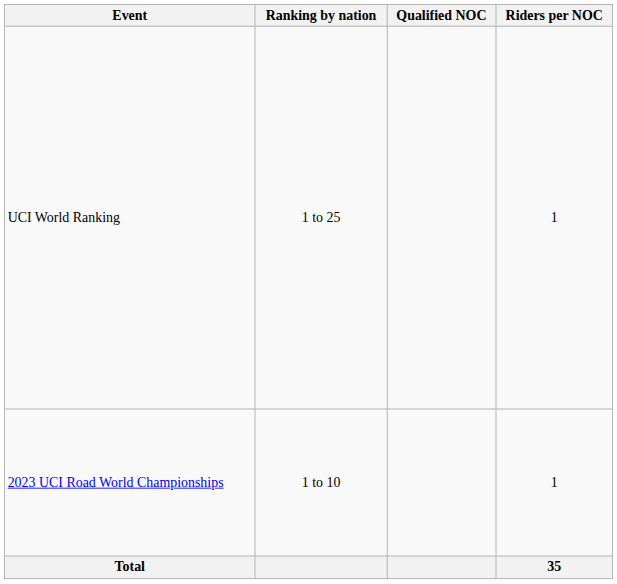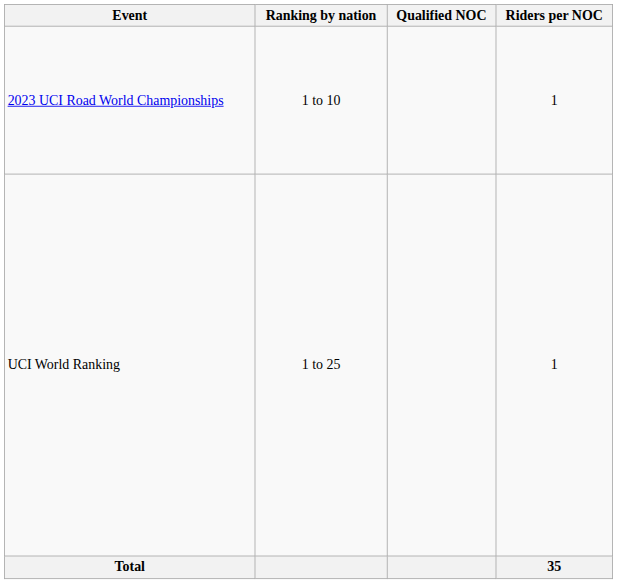rows swapped: UCI World Ranking <-> 2023 UCI Road World Championships
